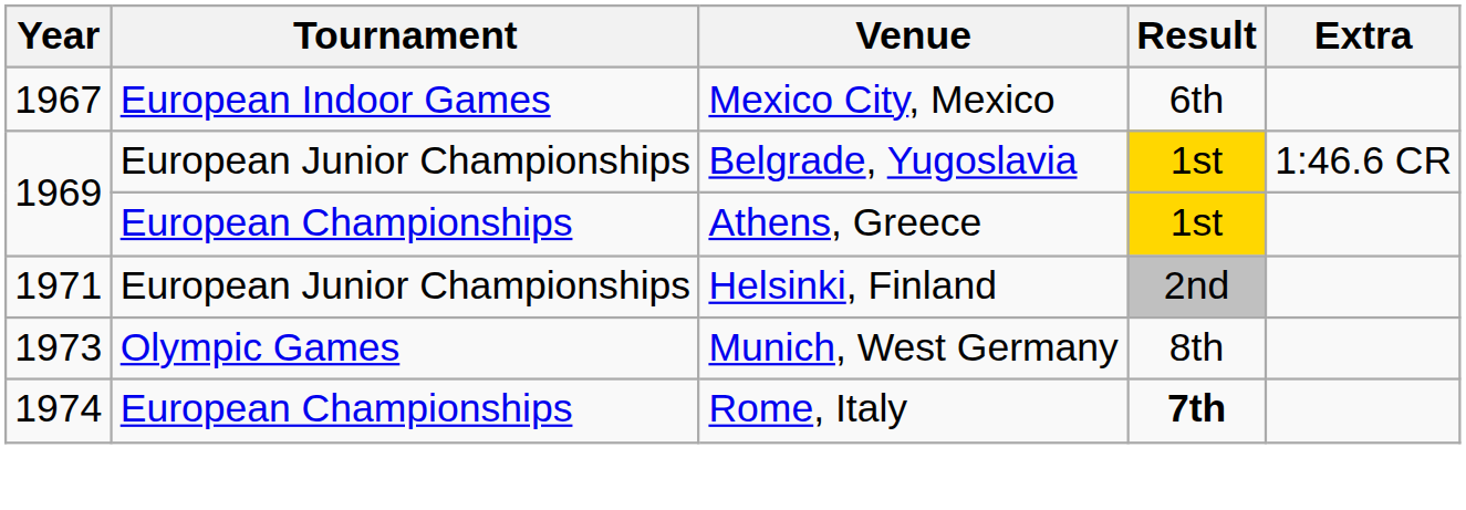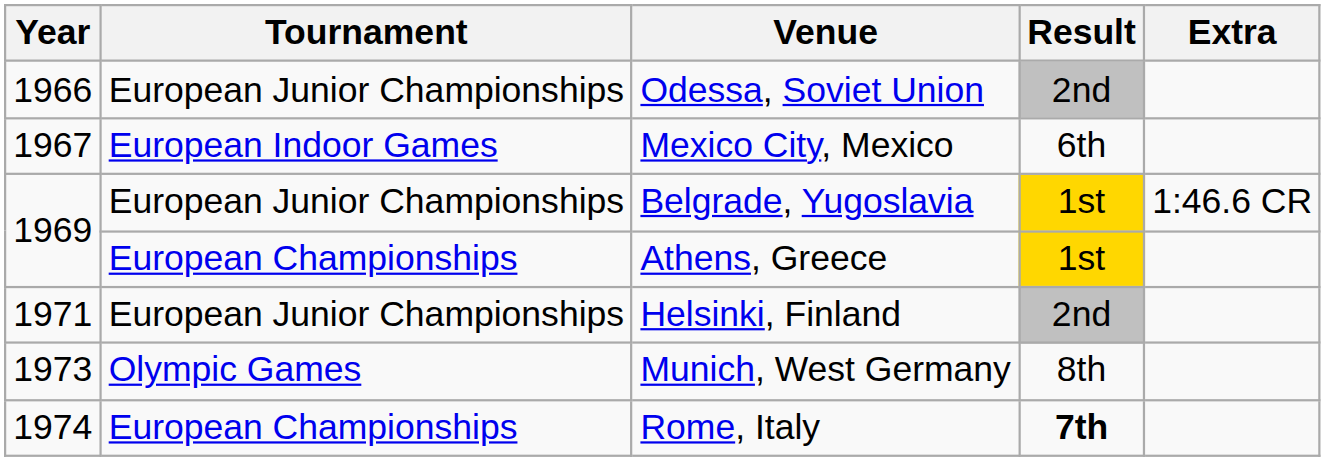+ row: 1966 | European Junior Championships | Odessa, Soviet Union | 2nd
